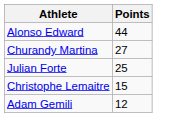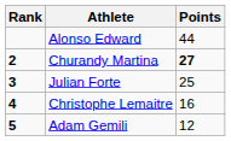+ column: Rank | 2 | 3 | 4 | 5
Churandy Martina | Points: normal -> bold
Christophe Lemaitre | Points: 15 -> 16
